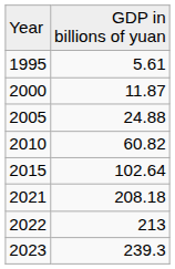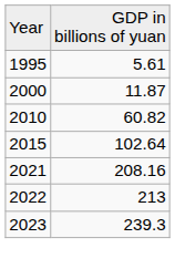- row: 2005 | 24.88
2021 | column 2: 208.18 -> 208.16
